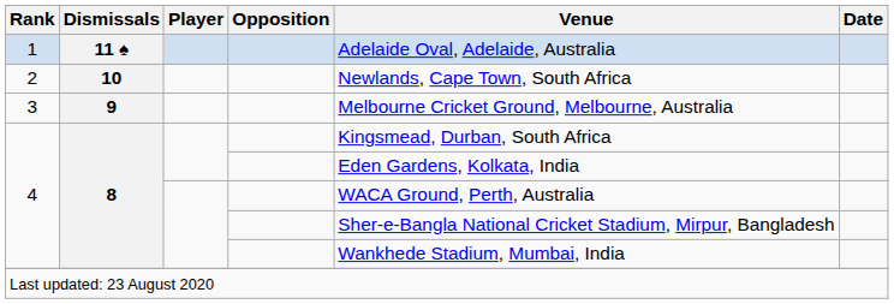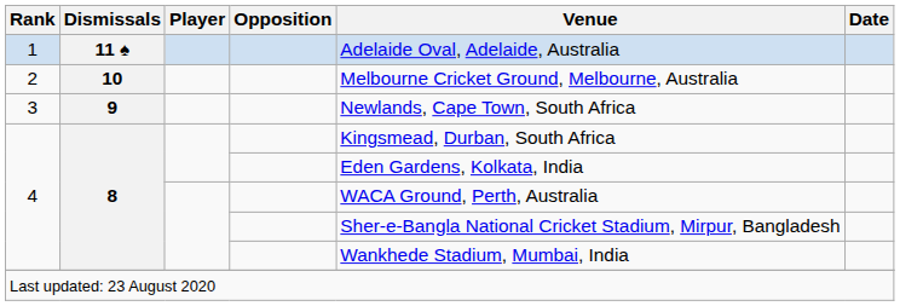2 | Venue: Newlands, Cape Town, South Africa -> Melbourne Cricket Ground, Melbourne, Australia
3 | Venue: Melbourne Cricket Ground, Melbourne, Australia -> Newlands, Cape Town, South Africa
